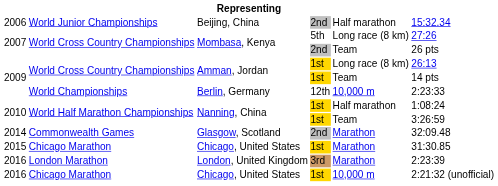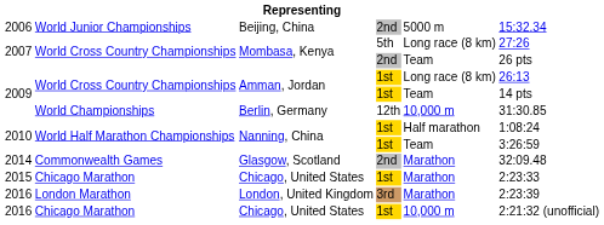Beijing, China | column 5: Half marathon -> 5000 m
Berlin, Germany | column 6: 2:23:33 -> 31:30.85
2015 / Chicago, United States | column 6: 31:30.85 -> 2:23:33
